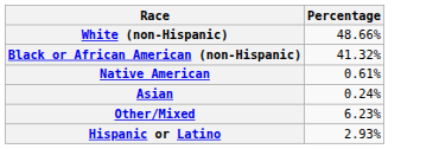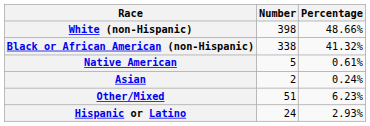+ column: Number | 398 | 338 | 5 | 2 | 51 | 24
